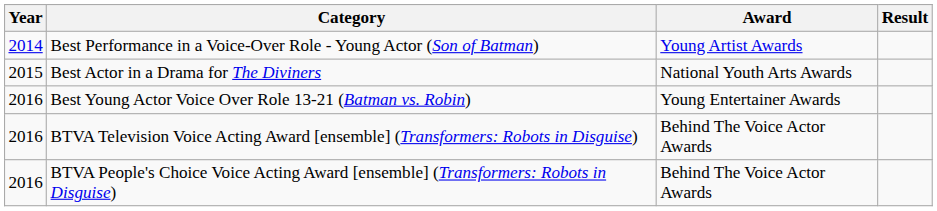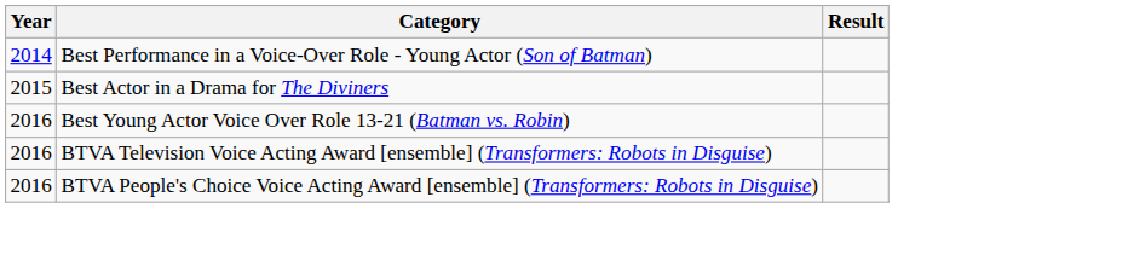- column: Award | Young Artist Awards | National Youth Arts Awards | Young Entertainer Awards | Behind The Voice Actor Awards | Behind The Voice Actor Awards
